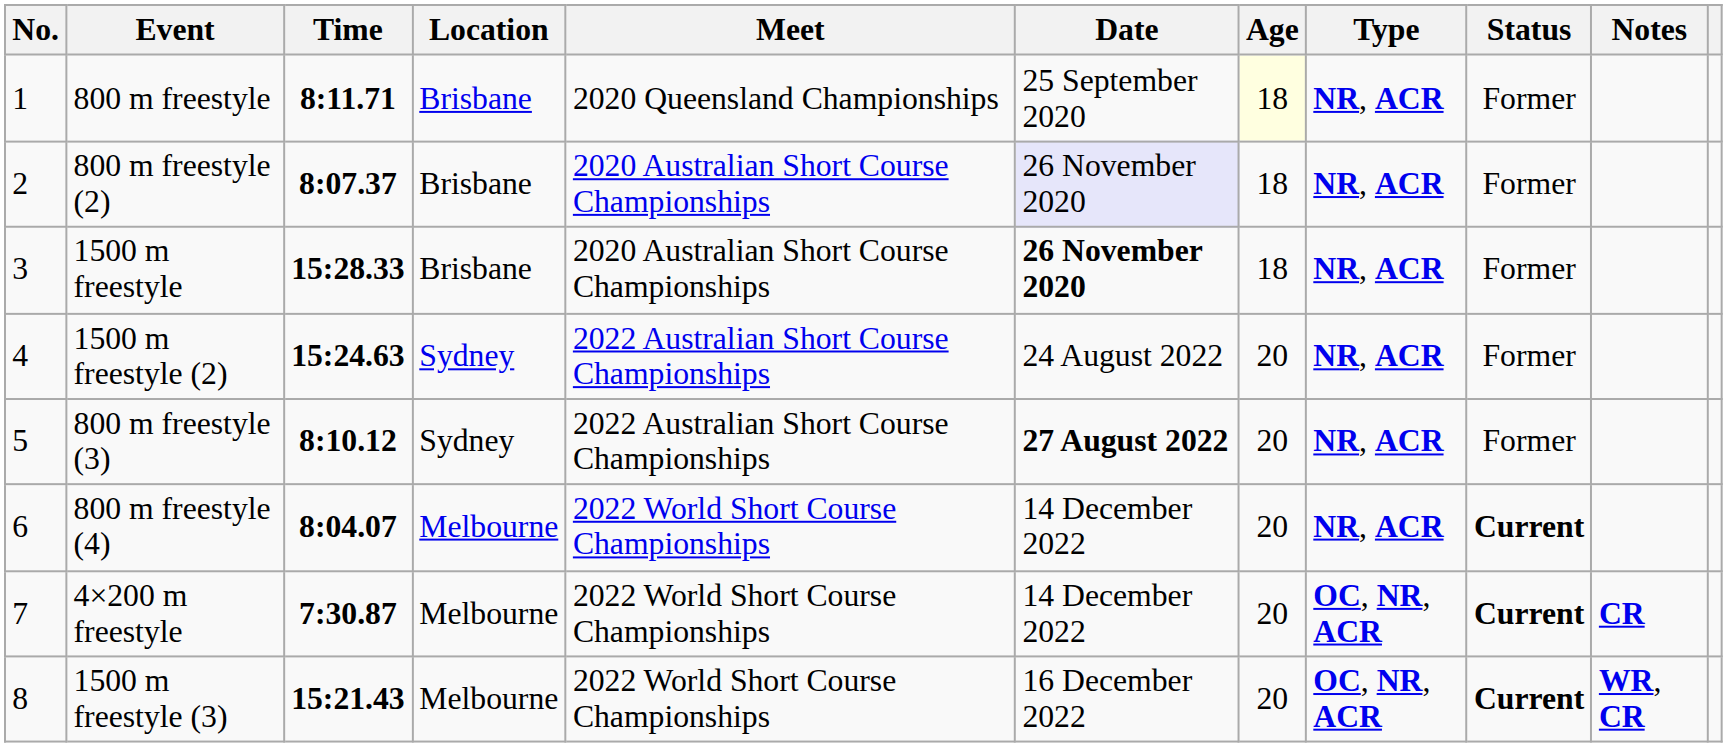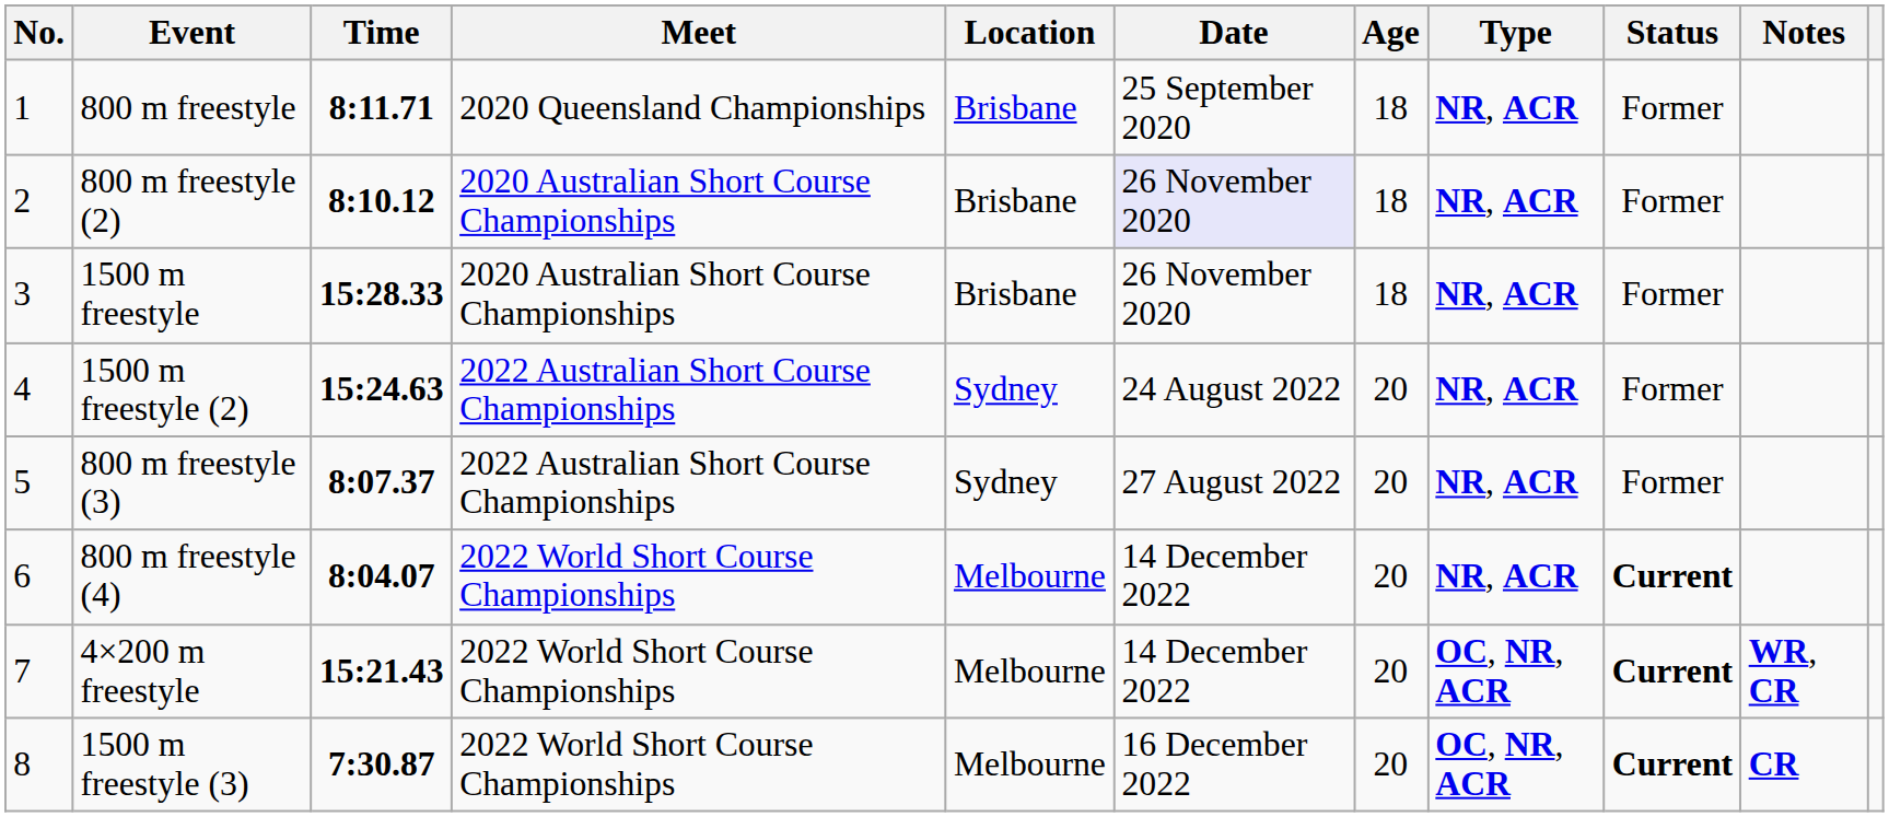columns swapped: Meet <-> Location
800 m freestyle | Age: lightyellow background -> no background
800 m freestyle (2) | Time: 8:07.37 -> 8:10.12
1500 m freestyle | Date: bold -> normal
800 m freestyle (3) | Time: 8:10.12 -> 8:07.37
800 m freestyle (3) | Date: bold -> normal
4×200 m freestyle | Time: 7:30.87 -> 15:21.43
4×200 m freestyle | Notes: CR -> WR, CR
1500 m freestyle (3) | Time: 15:21.43 -> 7:30.87
1500 m freestyle (3) | Notes: WR, CR -> CR
